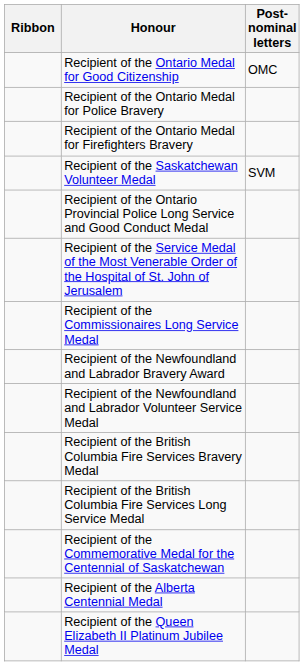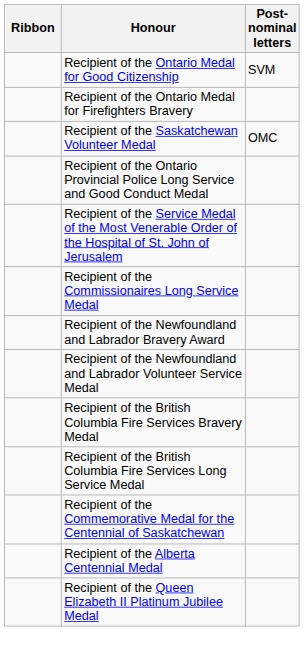Recipient of the Ontario Medal for Good Citizenship | Post-nominal letters: OMC -> SVM
- row: Recipient of the Ontario Medal for Police Bravery
Recipient of the Saskatchewan Volunteer Medal | Post-nominal letters: SVM -> OMC
